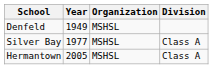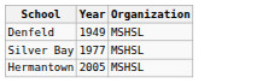- column: Division | Class A | Class A
